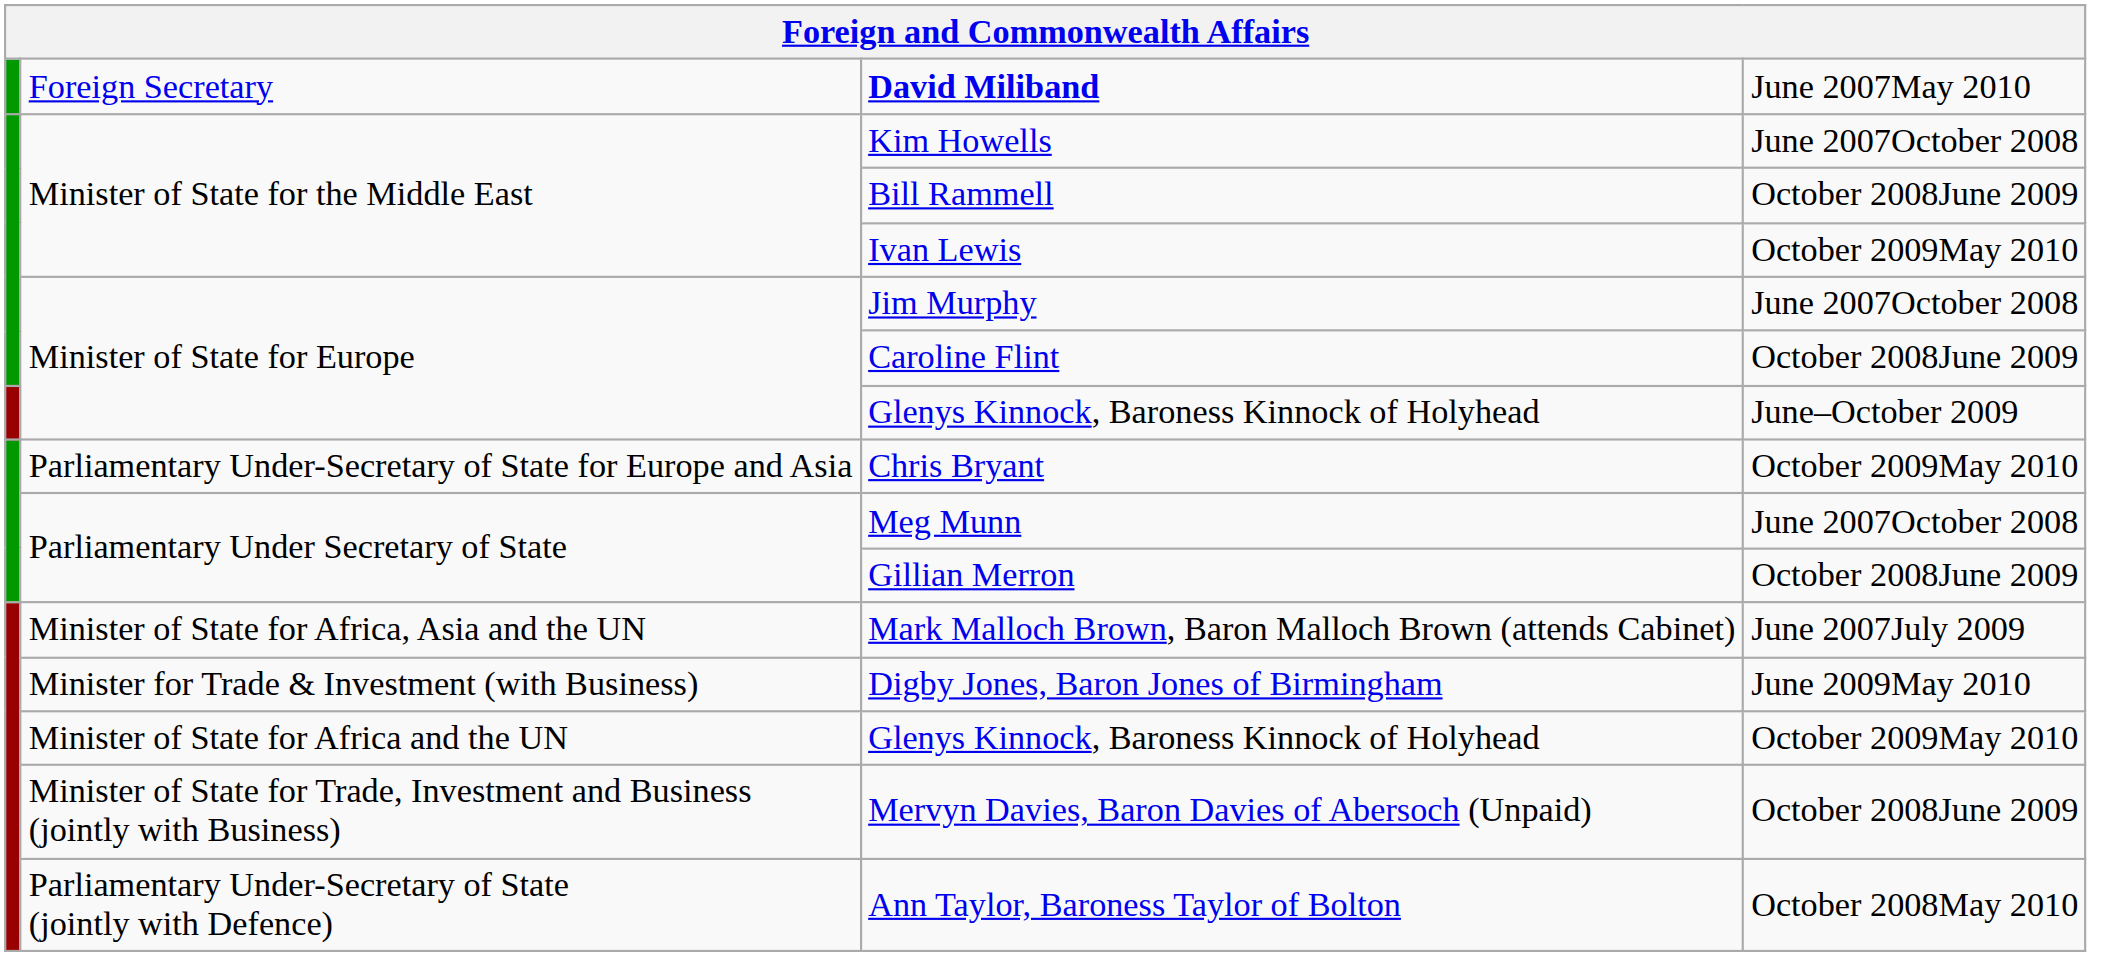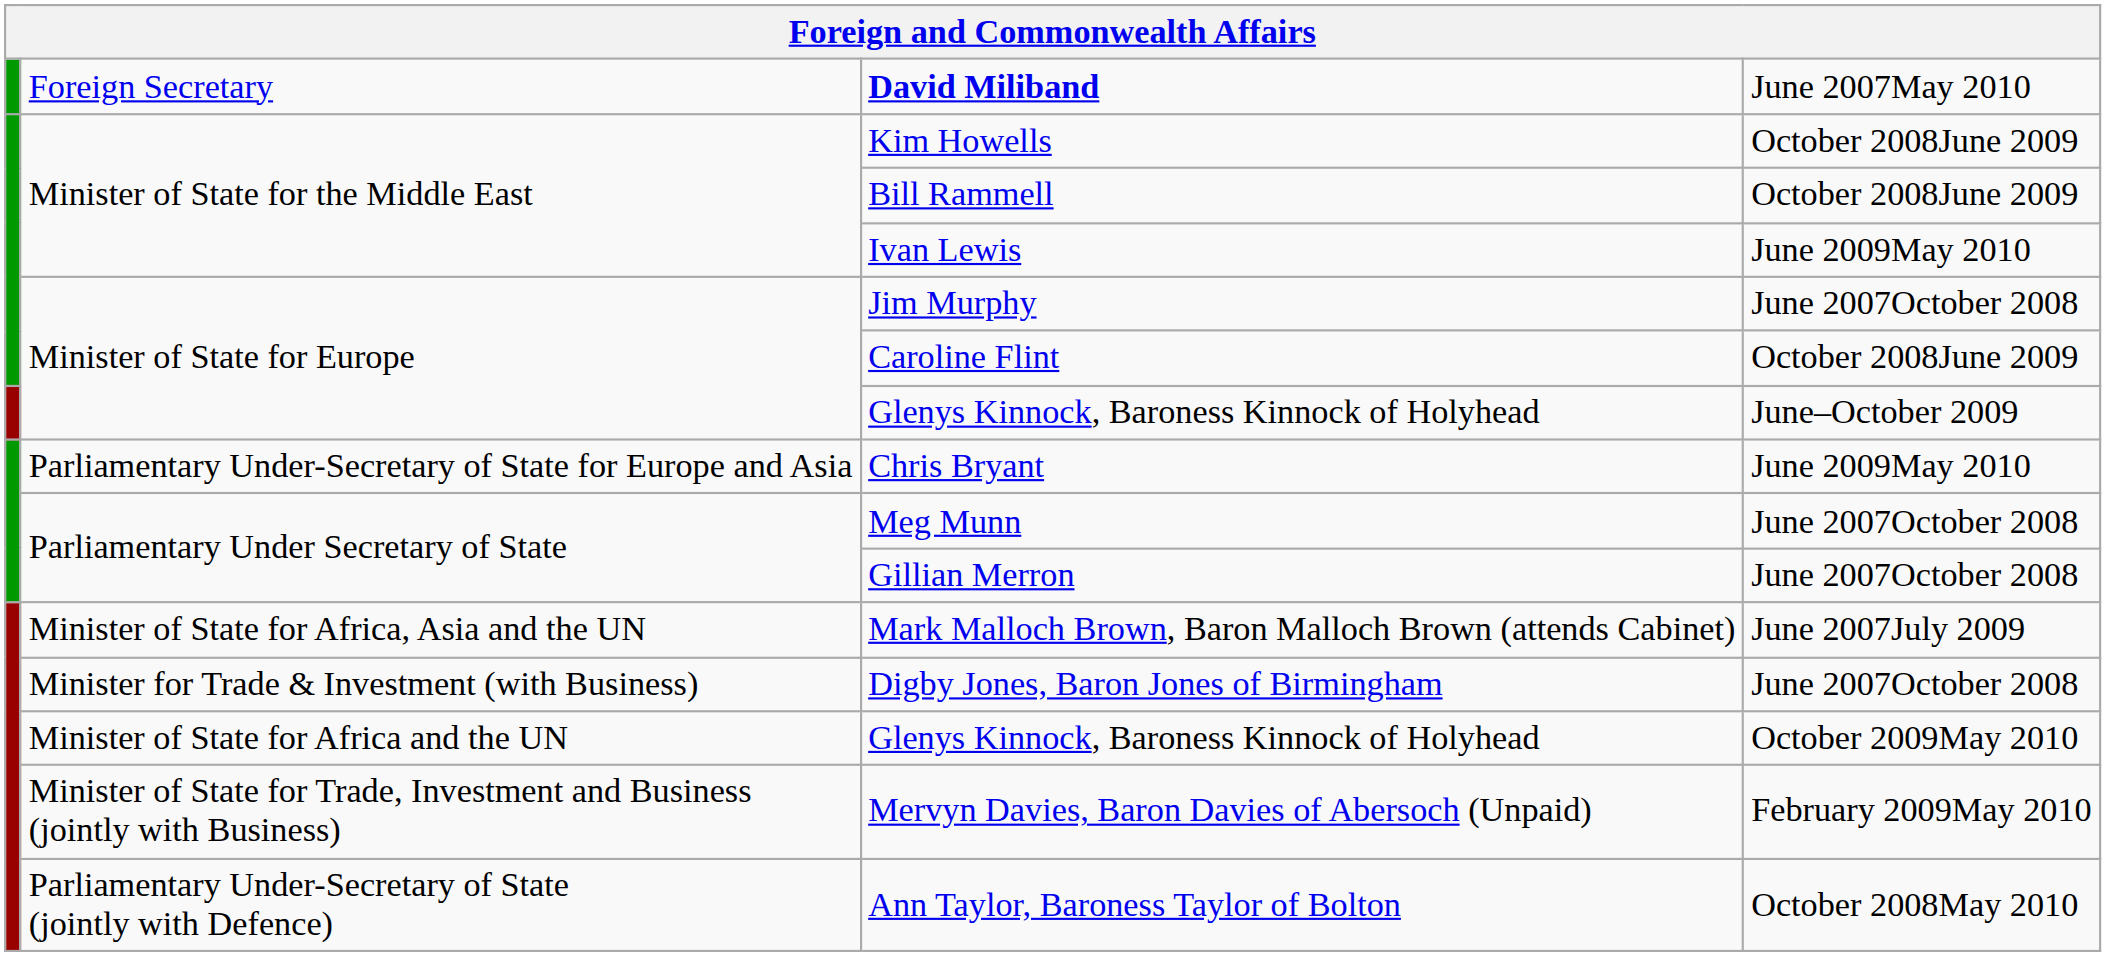Kim Howells | column 4: June 2007October 2008 -> October 2008June 2009
Ivan Lewis | column 4: October 2009May 2010 -> June 2009May 2010
Chris Bryant | column 4: October 2009May 2010 -> June 2009May 2010
Gillian Merron | column 4: October 2008June 2009 -> June 2007October 2008
Digby Jones, Baron Jones of Birmingham | column 4: June 2009May 2010 -> June 2007October 2008
Mervyn Davies, Baron Davies of Abersoch (Unpaid) | column 4: October 2008June 2009 -> February 2009May 2010
